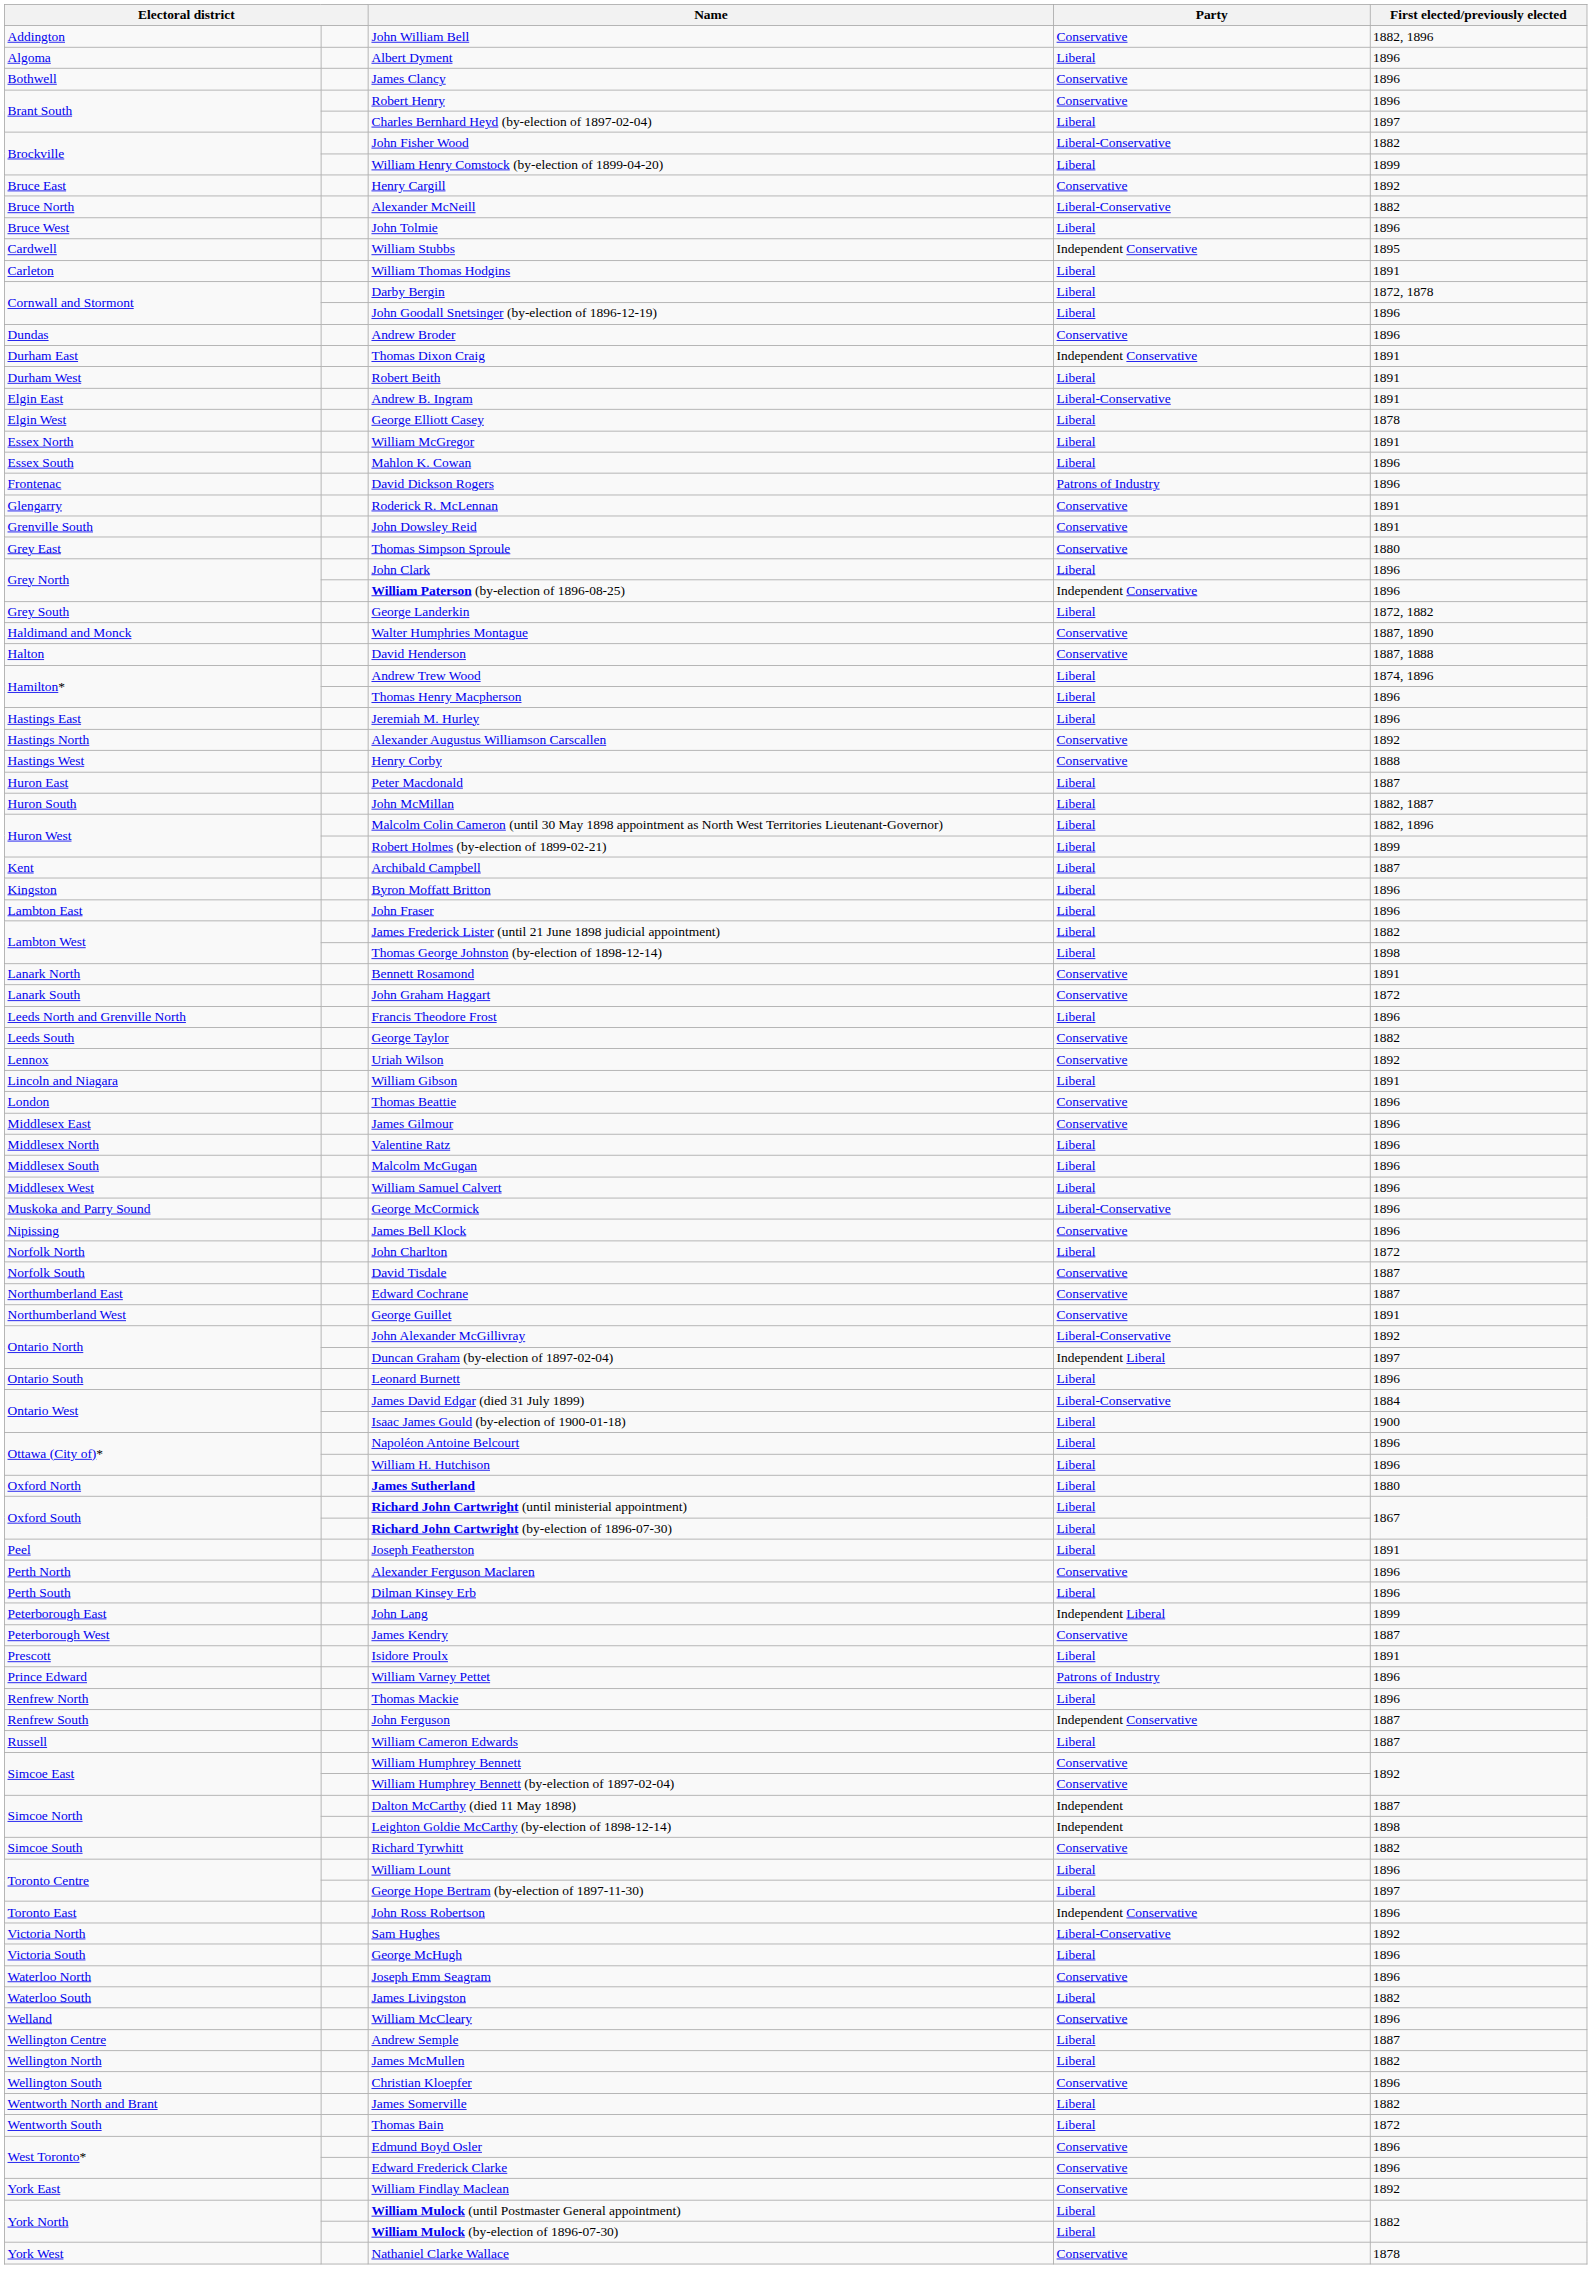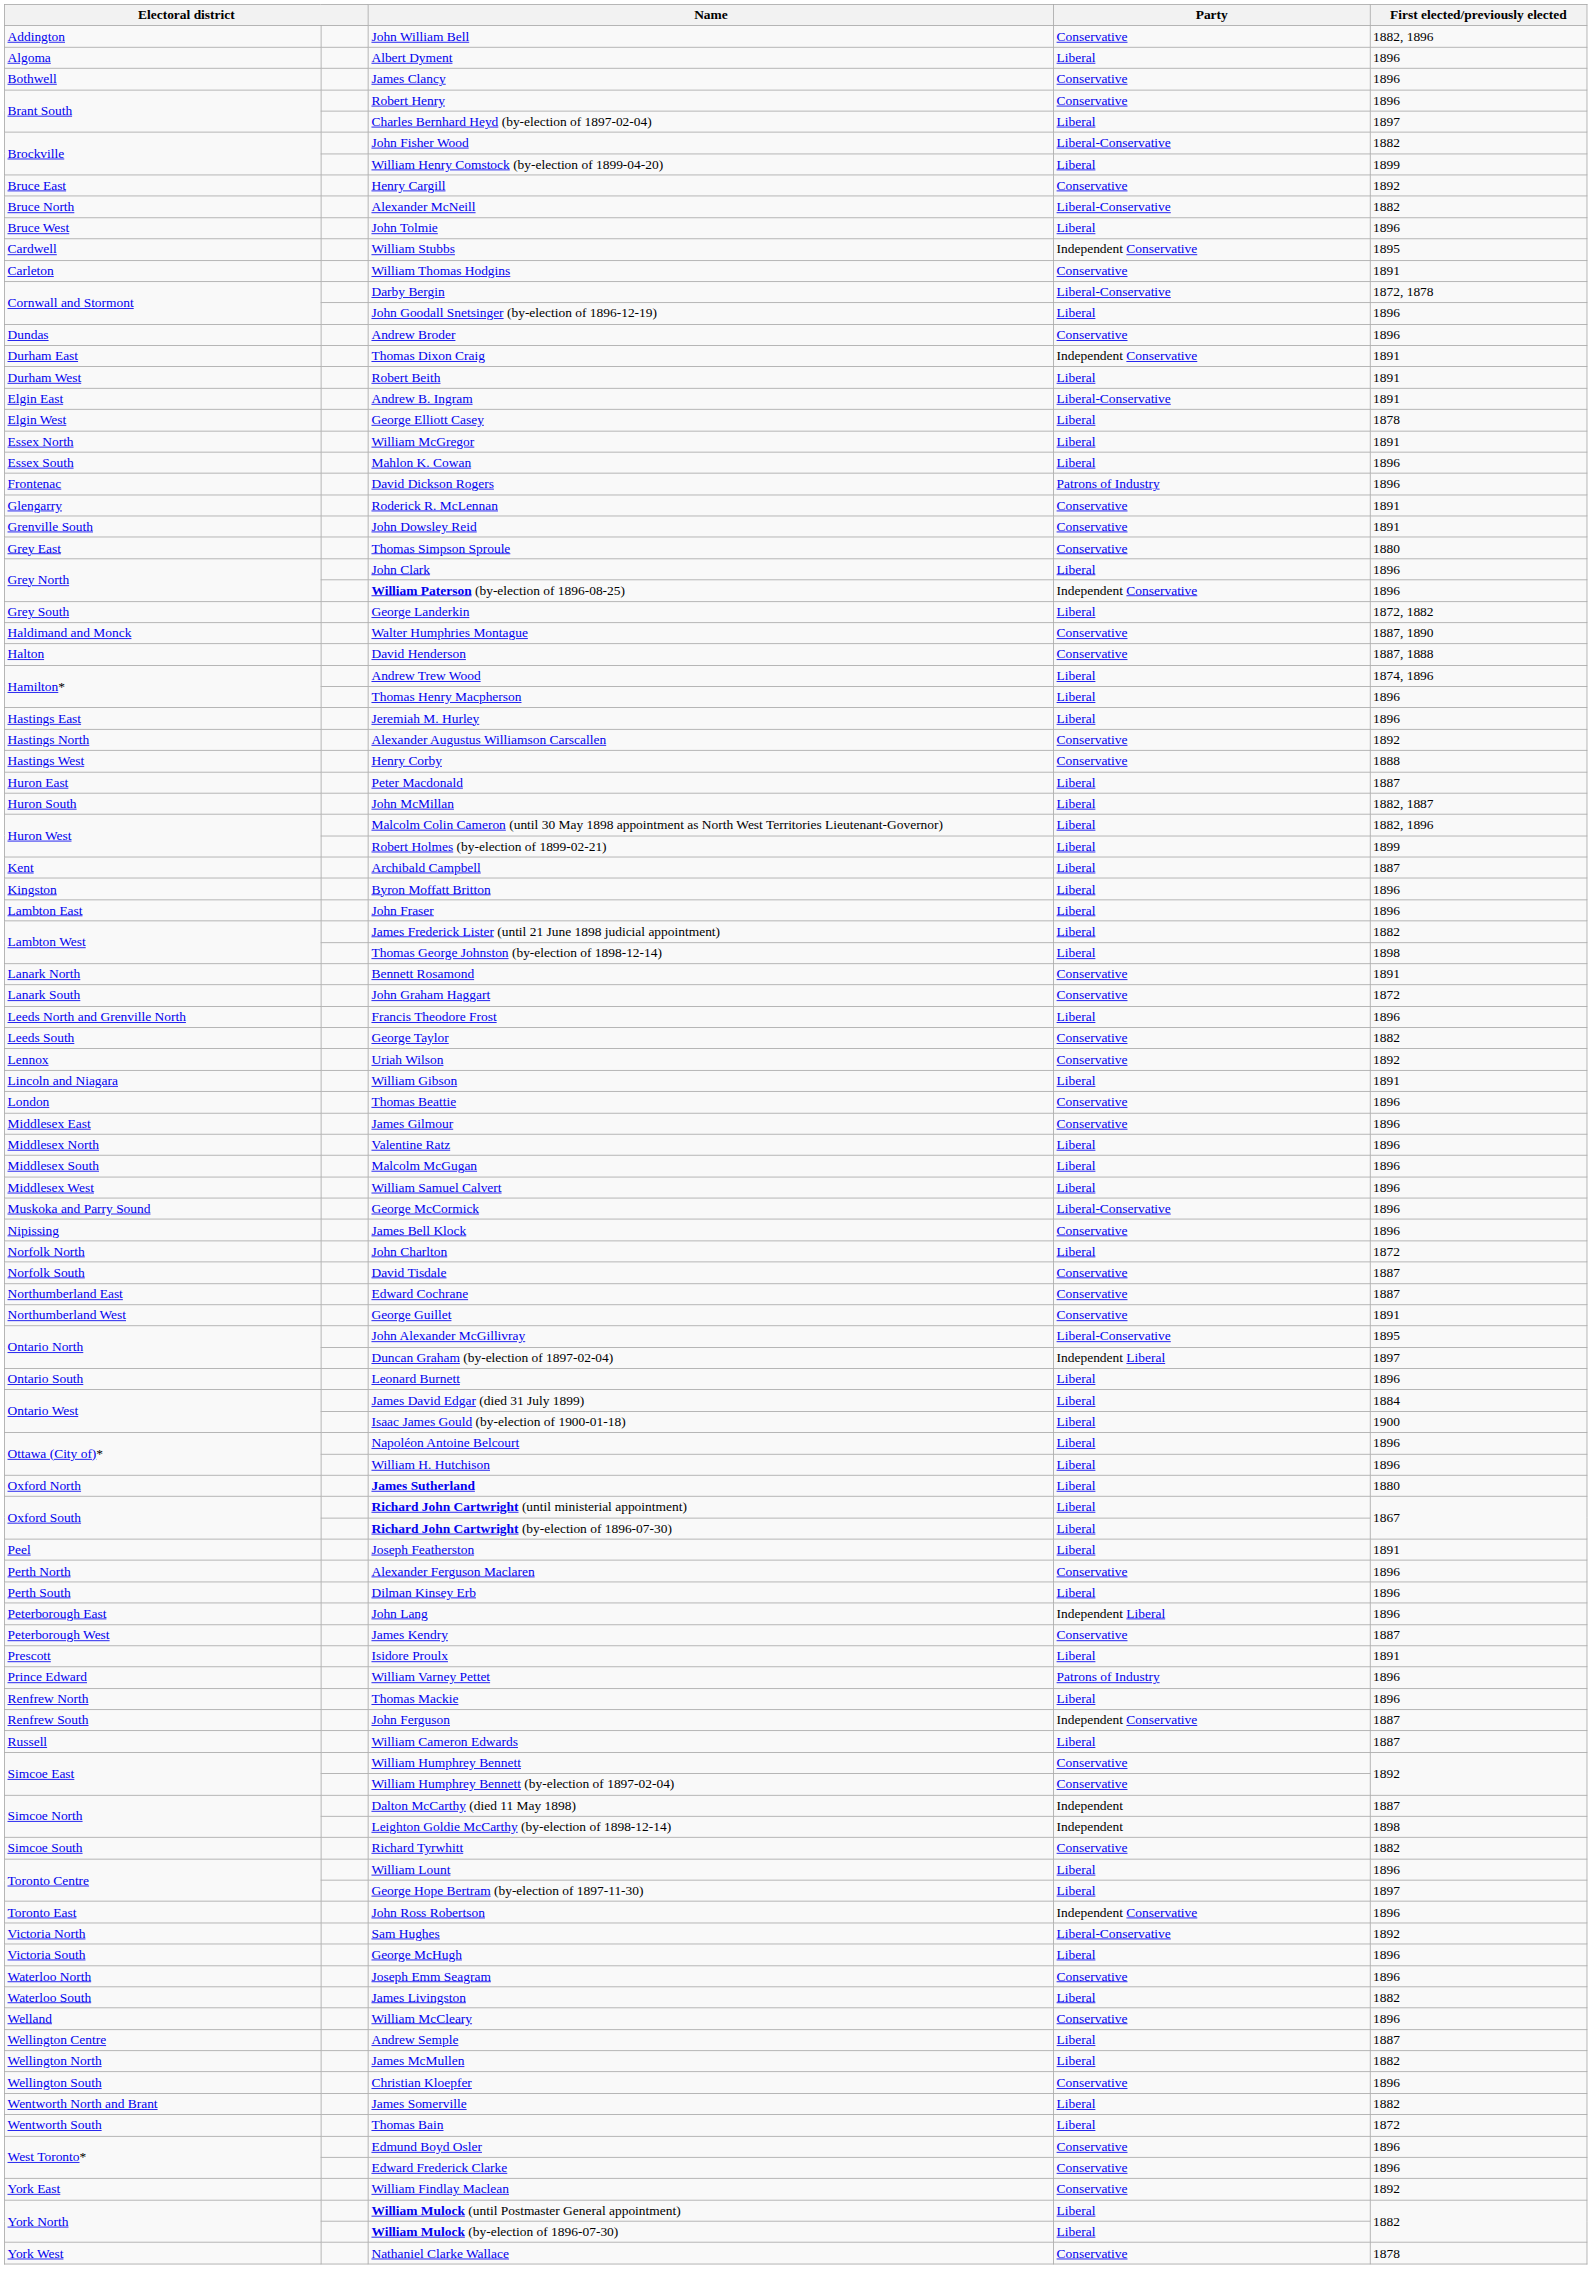William Thomas Hodgins | Party: Liberal -> Conservative
Darby Bergin | Party: Liberal -> Liberal-Conservative
John Alexander McGillivray | First elected/previously elected: 1892 -> 1895
James David Edgar (died 31 July 1899) | Party: Liberal-Conservative -> Liberal
John Lang | First elected/previously elected: 1899 -> 1896
